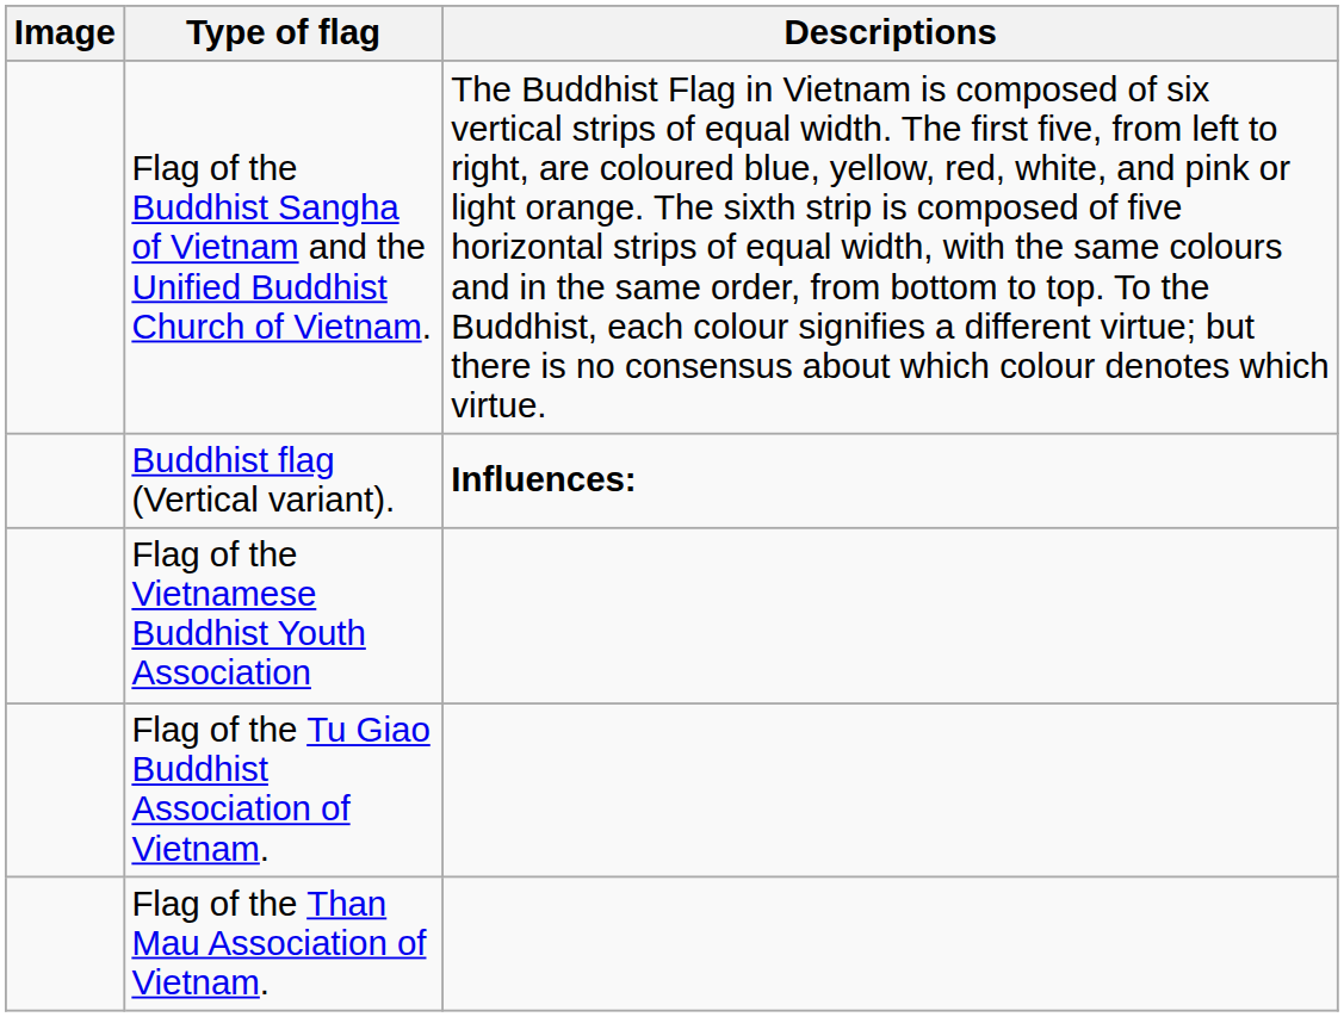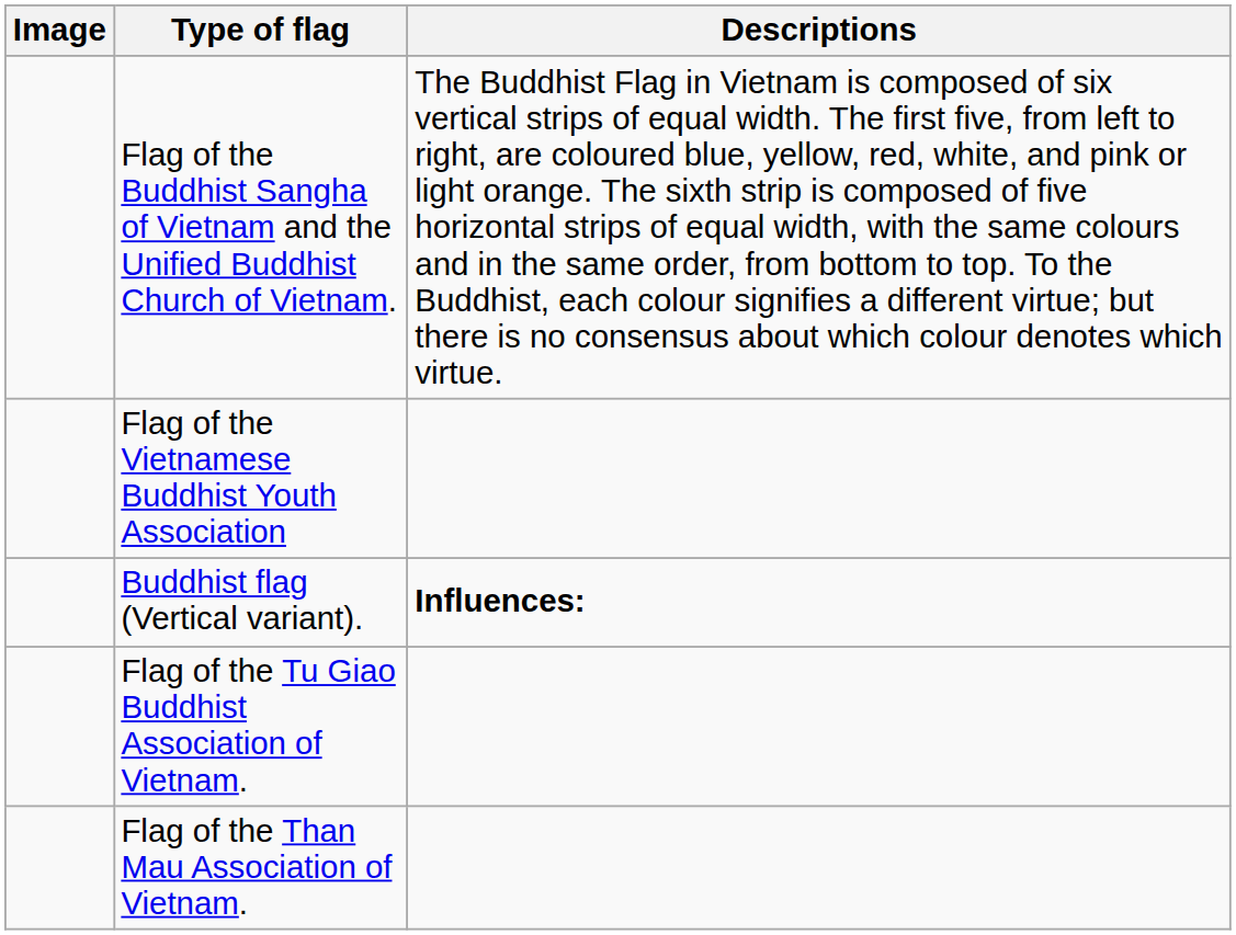rows swapped: Buddhist flag (Vertical variant). <-> Flag of the Vietnamese Buddhist Youth Association
